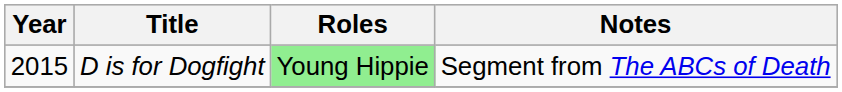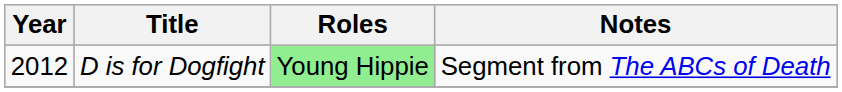D is for Dogfight | Year: 2015 -> 2012
